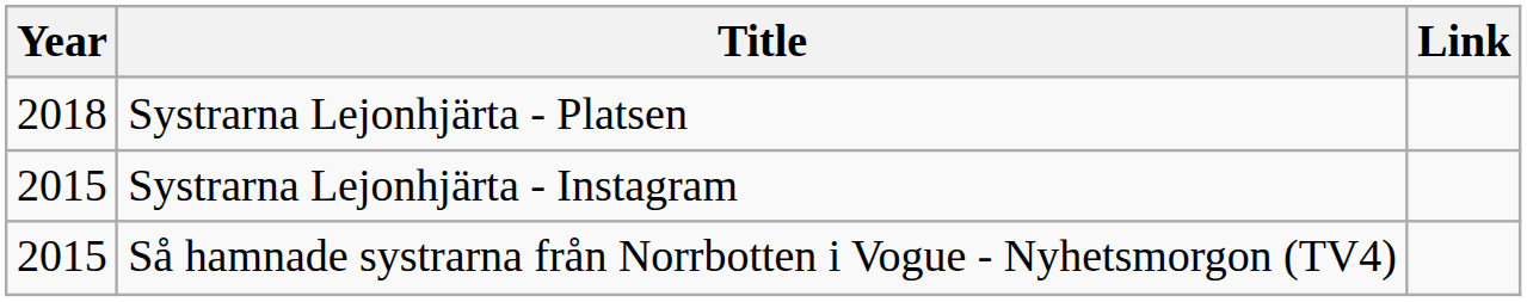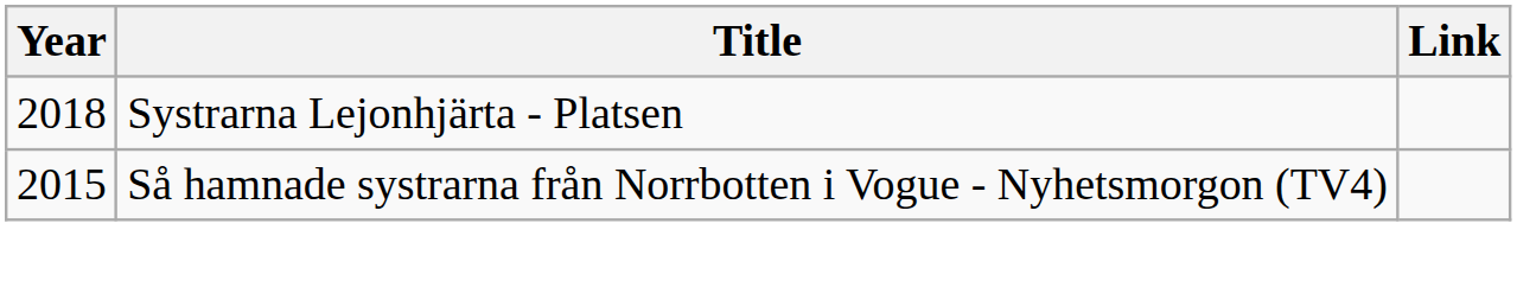- row: 2015 | Systrarna Lejonhjärta - Instagram
